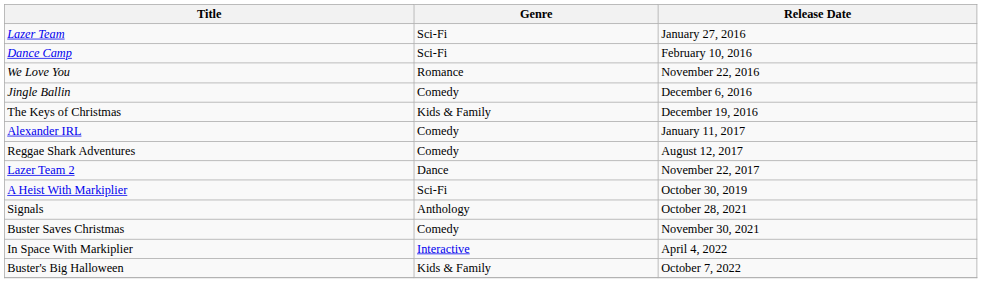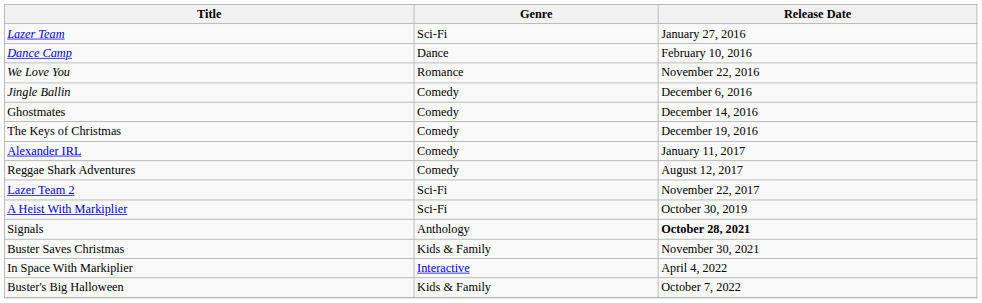Dance Camp | Genre: Sci-Fi -> Dance
+ row: Ghostmates | Comedy | December 14, 2016
The Keys of Christmas | Genre: Kids & Family -> Comedy
Lazer Team 2 | Genre: Dance -> Sci-Fi
Signals | Release Date: normal -> bold
Buster Saves Christmas | Genre: Comedy -> Kids & Family
